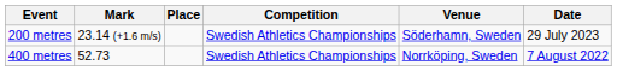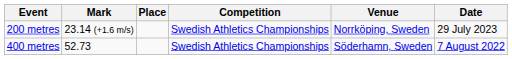200 metres | Venue: Söderhamn, Sweden -> Norrköping, Sweden
400 metres | Venue: Norrköping, Sweden -> Söderhamn, Sweden
